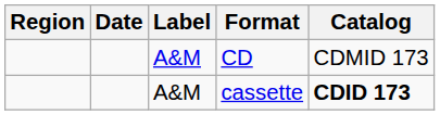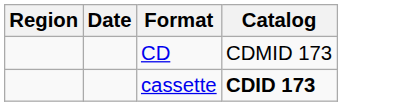- column: Label | A&M | A&M
